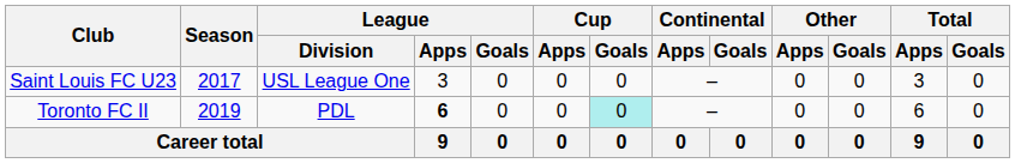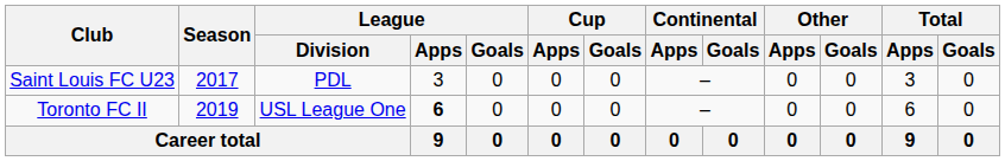Saint Louis FC U23 | League / Division: USL League One -> PDL
Toronto FC II | League / Division: PDL -> USL League One
Toronto FC II | Cup / Goals: paleturquoise background -> no background
